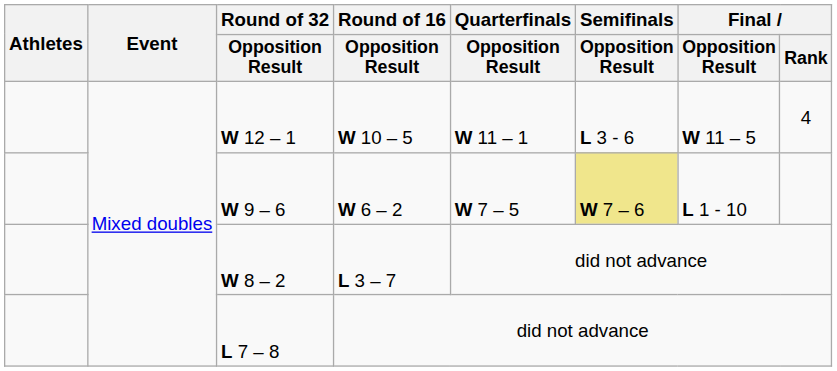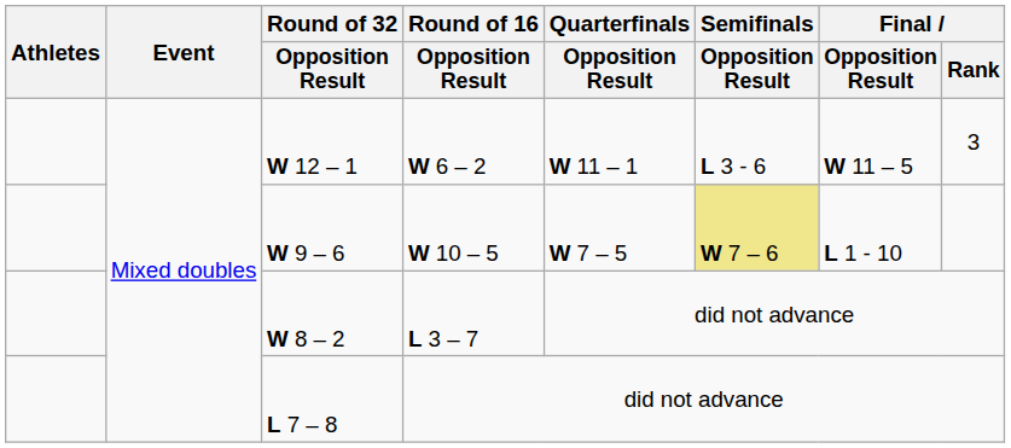W 12 – 1 | Round of 16 / Opposition Result: W 10 – 5 -> W 6 – 2
W 12 – 1 | Final / Rank: 4 -> 3
W 9 – 6 | Round of 16 / Opposition Result: W 6 – 2 -> W 10 – 5
